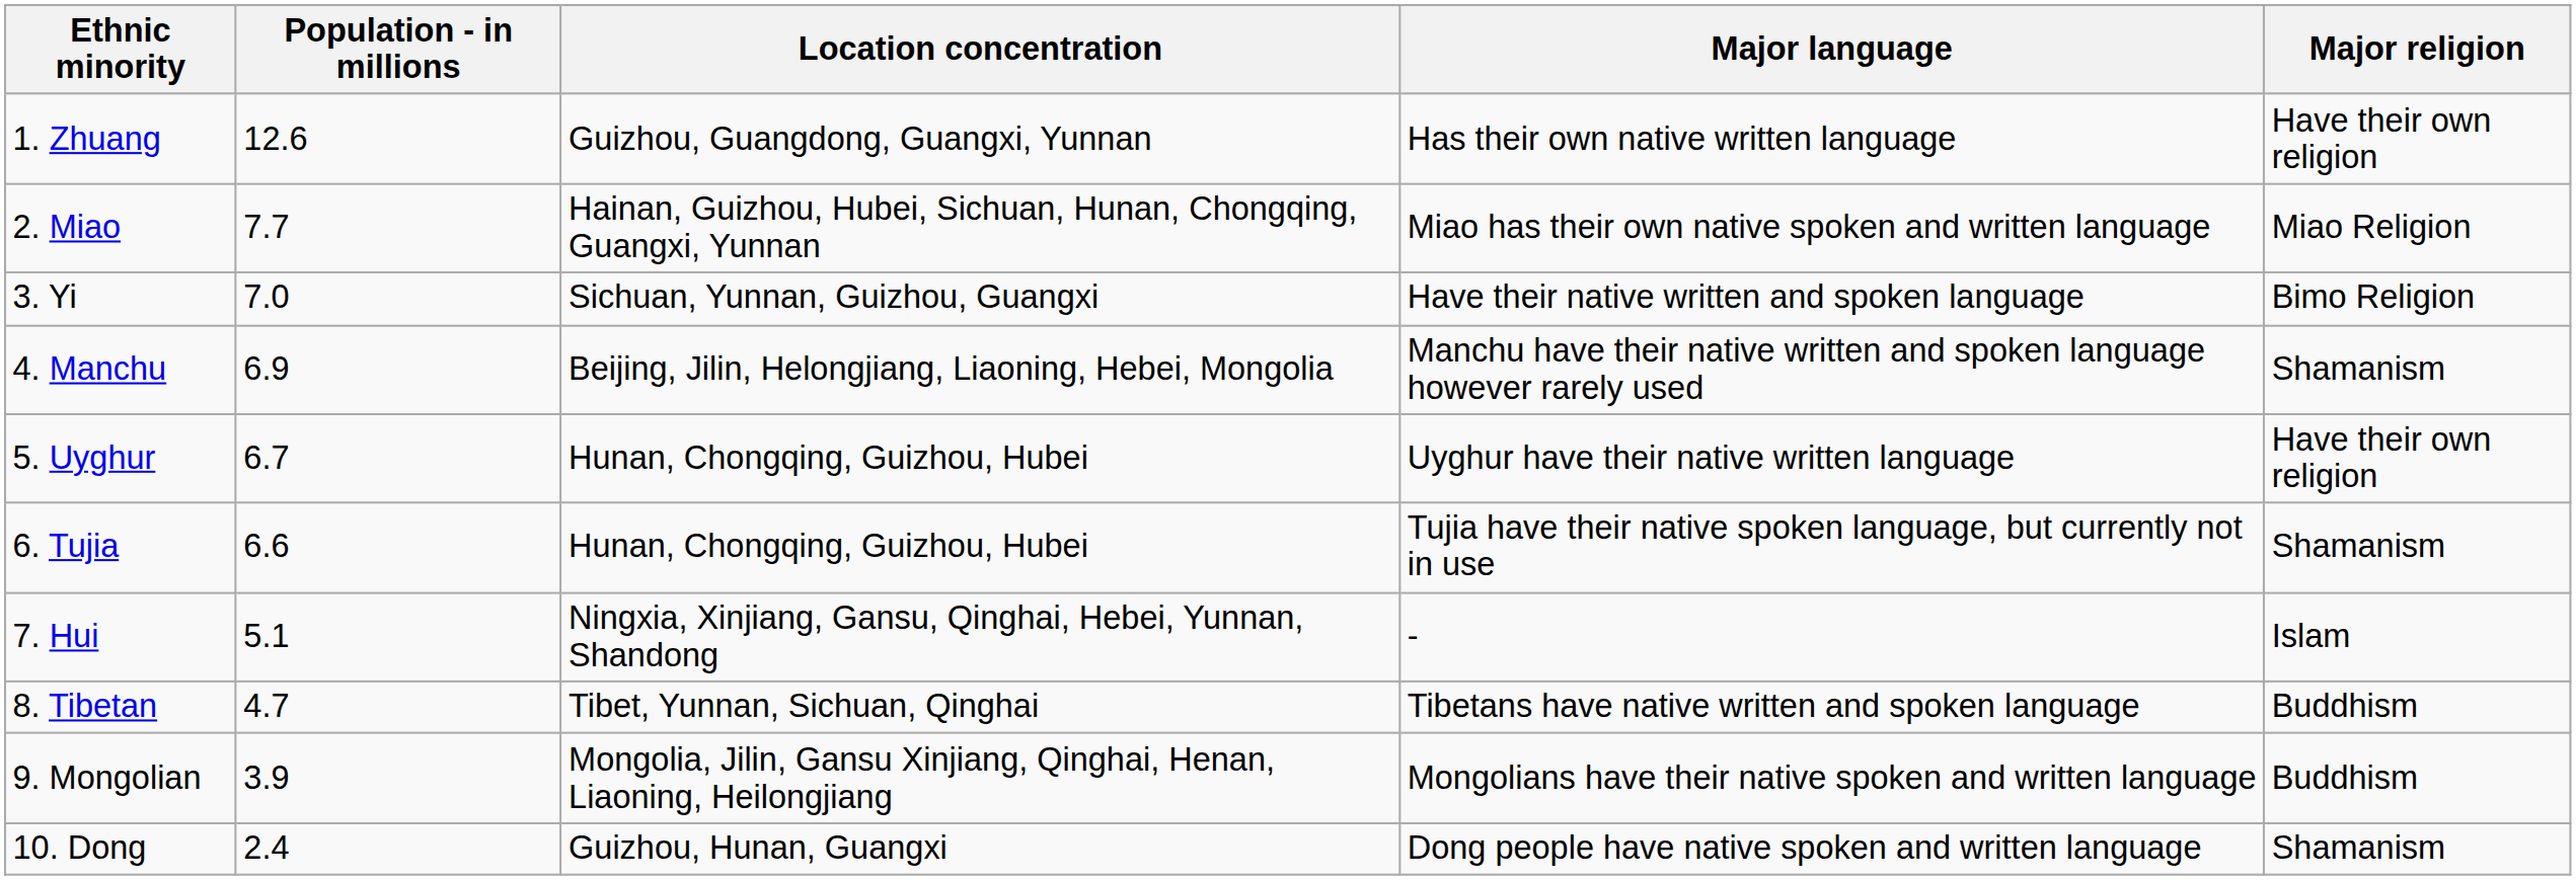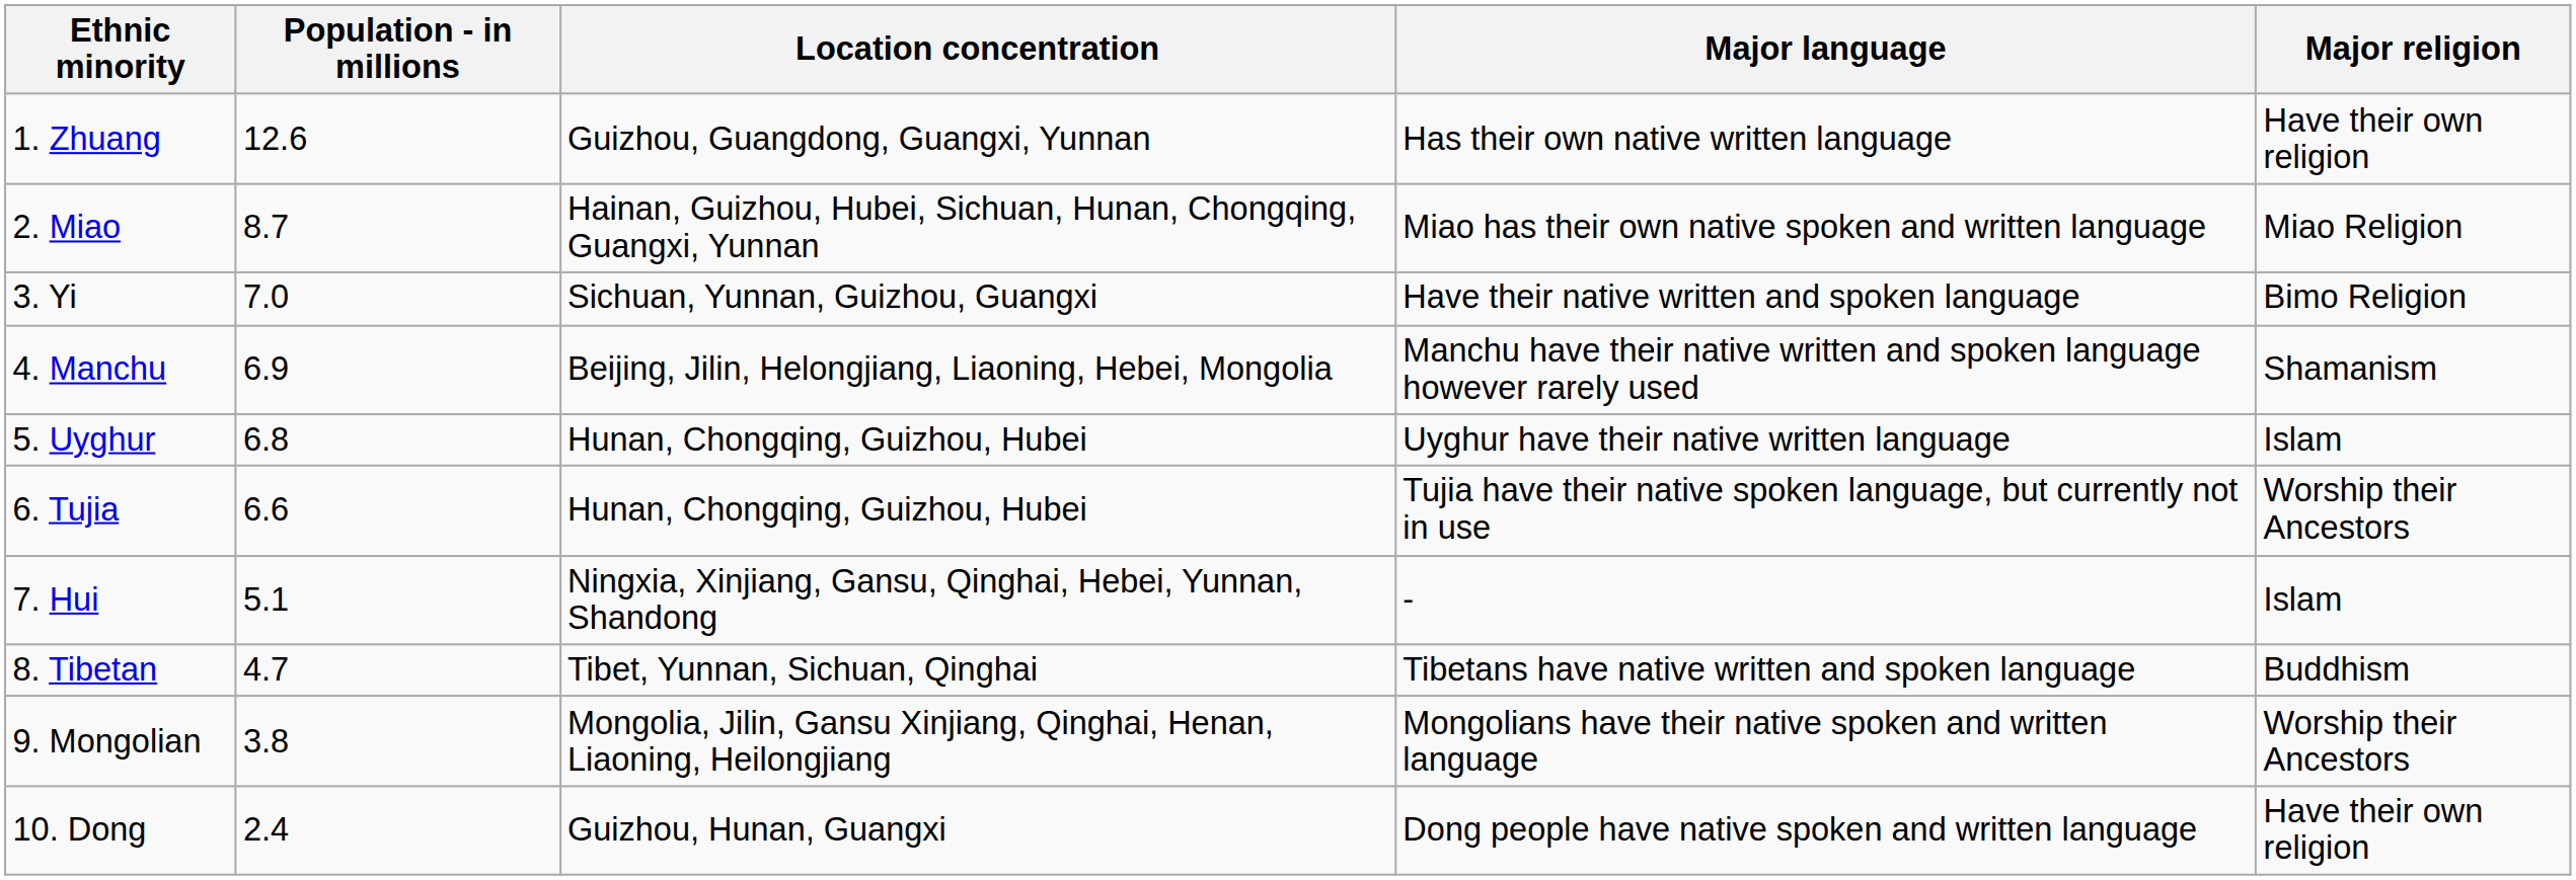2. Miao | Population - in millions: 7.7 -> 8.7
5. Uyghur | Population - in millions: 6.7 -> 6.8
5. Uyghur | Major religion: Have their own religion -> Islam
6. Tujia | Major religion: Shamanism -> Worship their Ancestors
9. Mongolian | Population - in millions: 3.9 -> 3.8
9. Mongolian | Major religion: Buddhism -> Worship their Ancestors
10. Dong | Major religion: Shamanism -> Have their own religion
